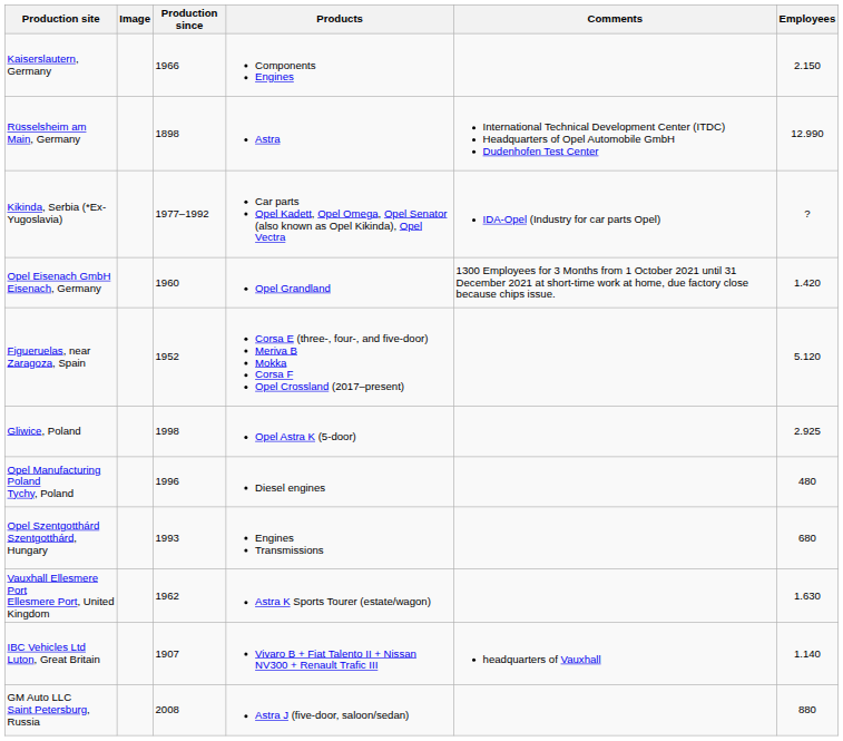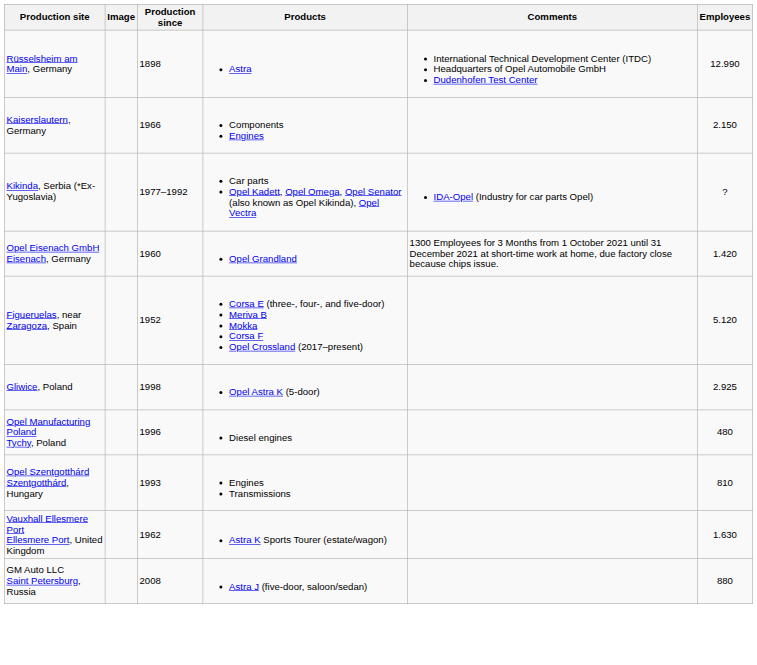rows swapped: Rüsselsheim am Main, Germany <-> Kaiserslautern, Germany
Opel Szentgotthárd Szentgotthárd, Hungary | Employees: 680 -> 810
- row: IBC Vehicles Ltd Luton, Great Britain | 1907 | Vivaro B + Fiat Talento II + Nissan NV300 + Renault Trafic III | headquarters of Vauxhall | 1.140
